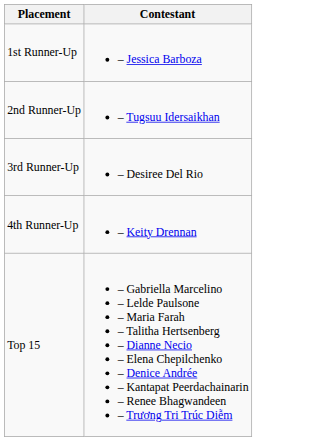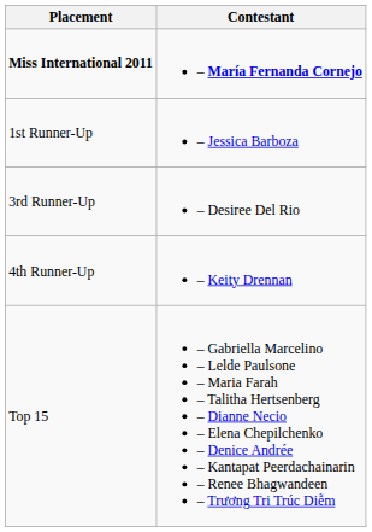+ row: Miss International 2011 | – María Fernanda Cornejo
- row: 2nd Runner-Up | – Tugsuu Idersaikhan
